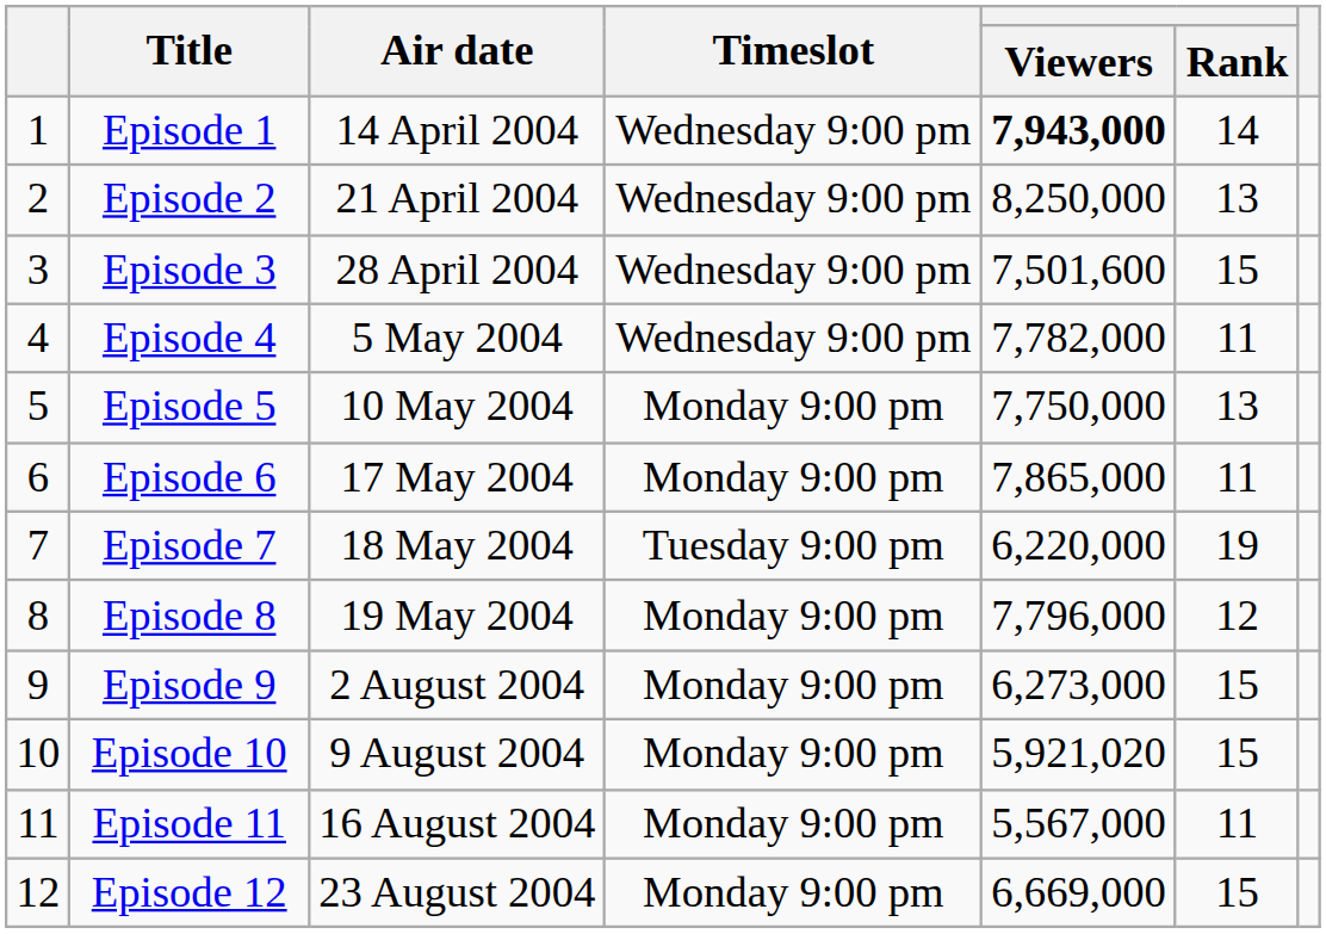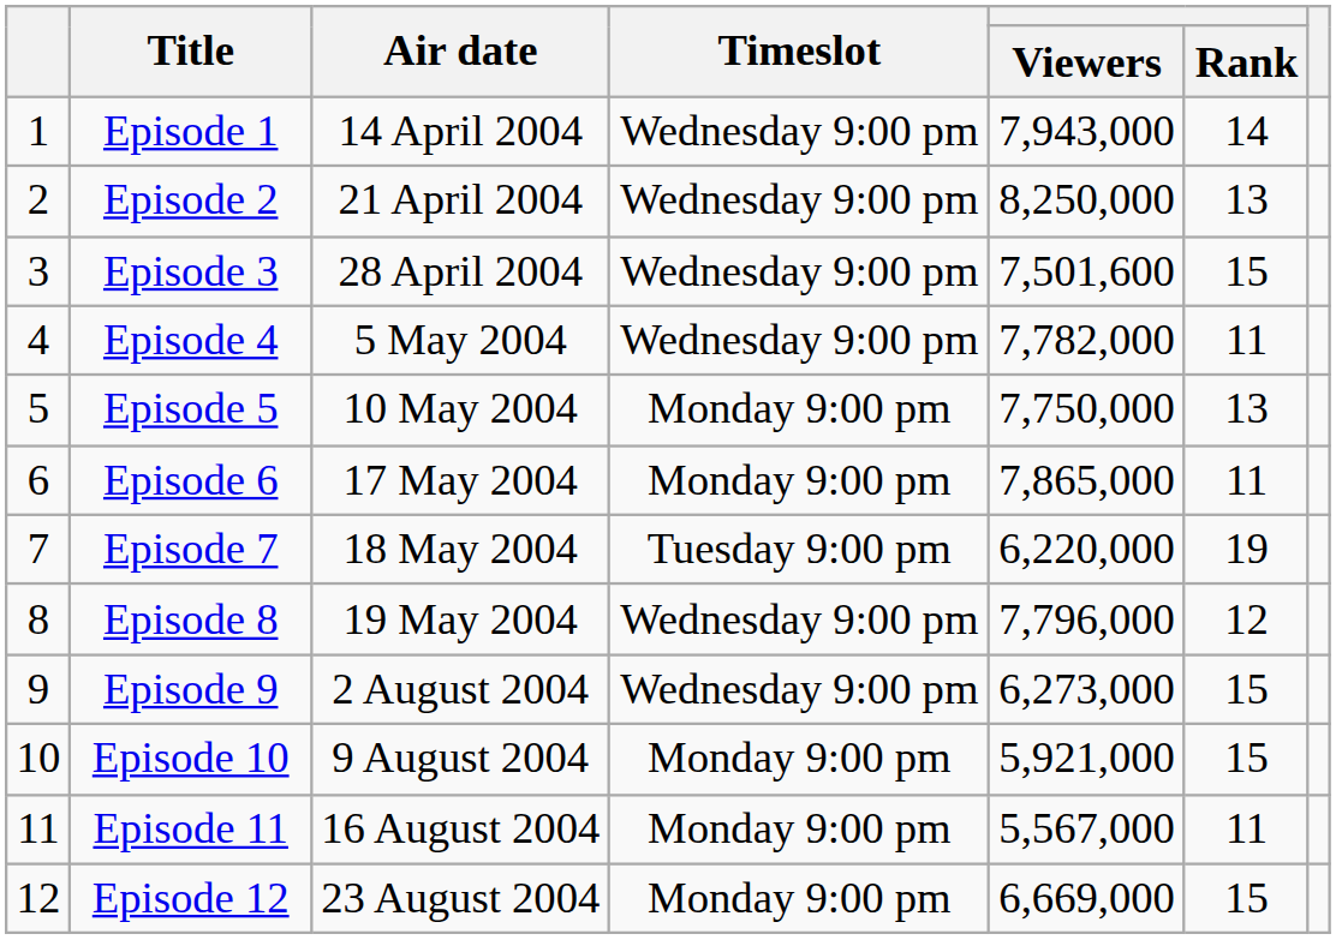Episode 1 | Viewers: bold -> normal
Episode 8 | Timeslot: Monday 9:00 pm -> Wednesday 9:00 pm
Episode 9 | Timeslot: Monday 9:00 pm -> Wednesday 9:00 pm
Episode 10 | Viewers: 5,921,020 -> 5,921,000
